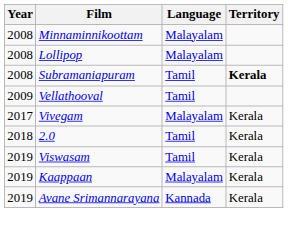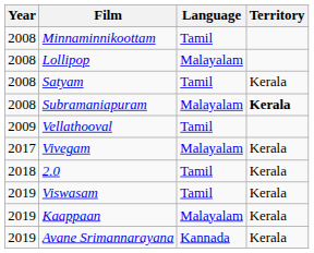Minnaminnikoottam | Language: Malayalam -> Tamil
+ row: 2008 | Satyam | Tamil | Kerala
Subramaniapuram | Language: Tamil -> Malayalam
